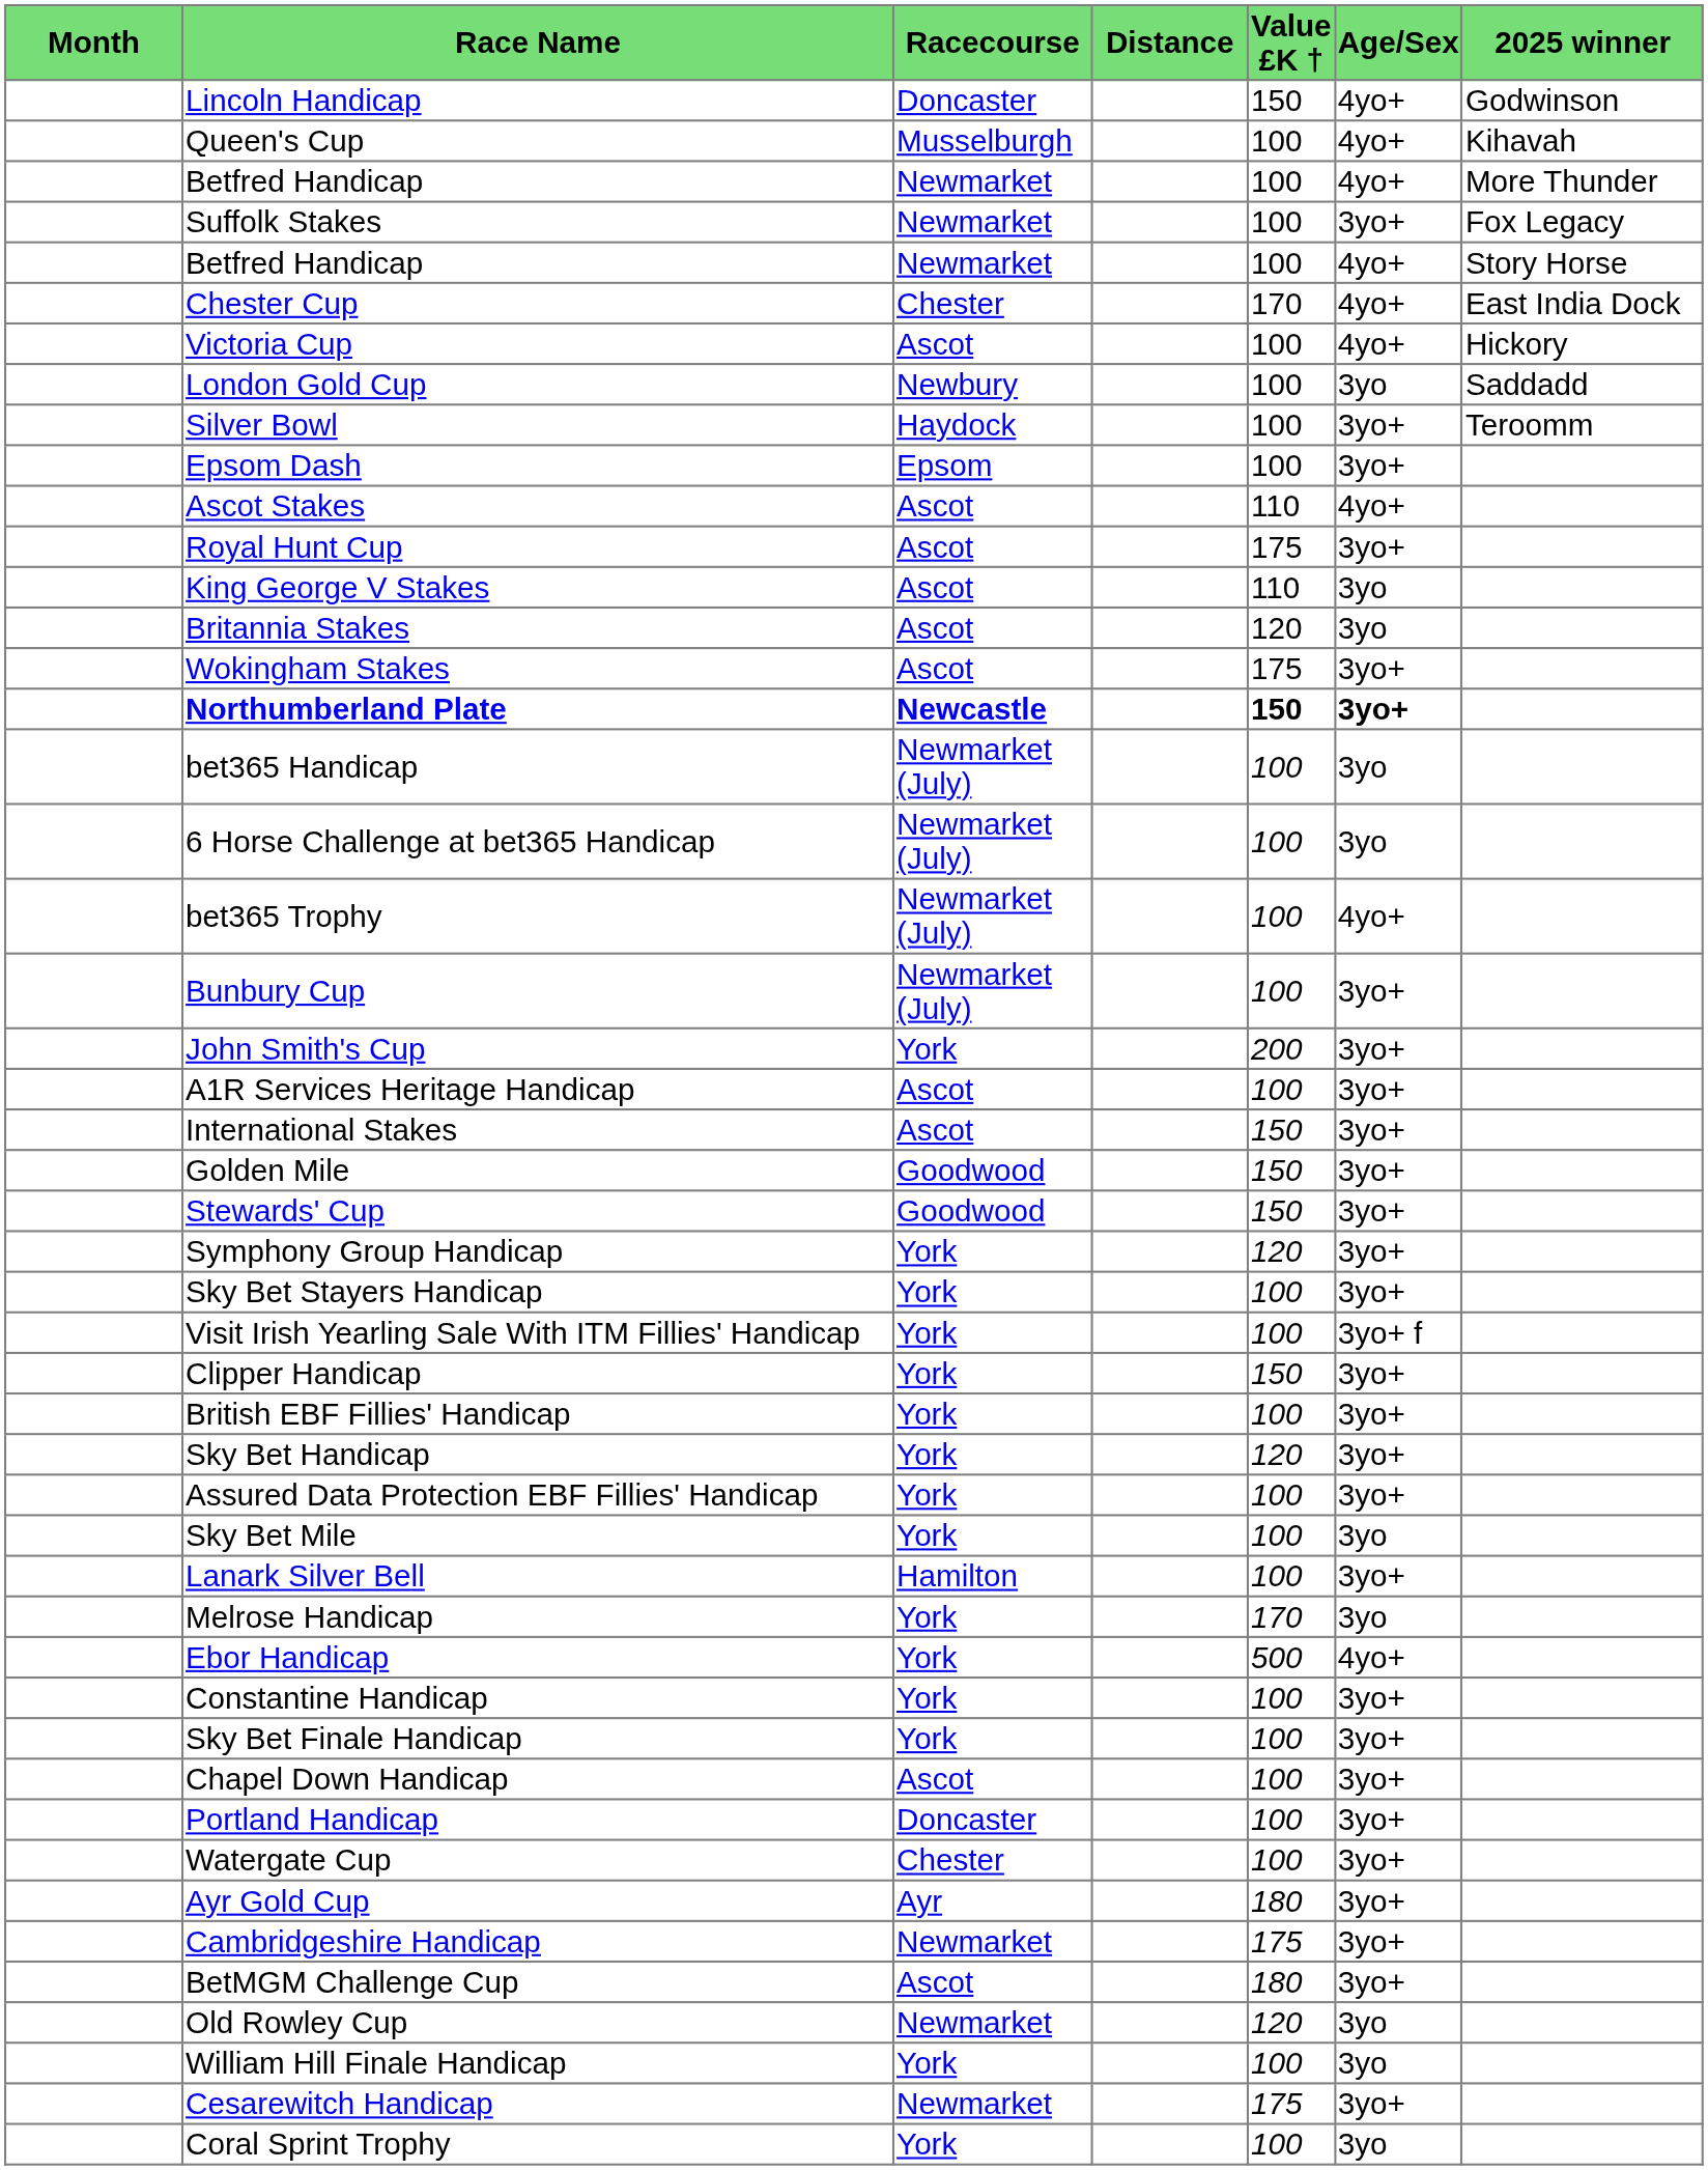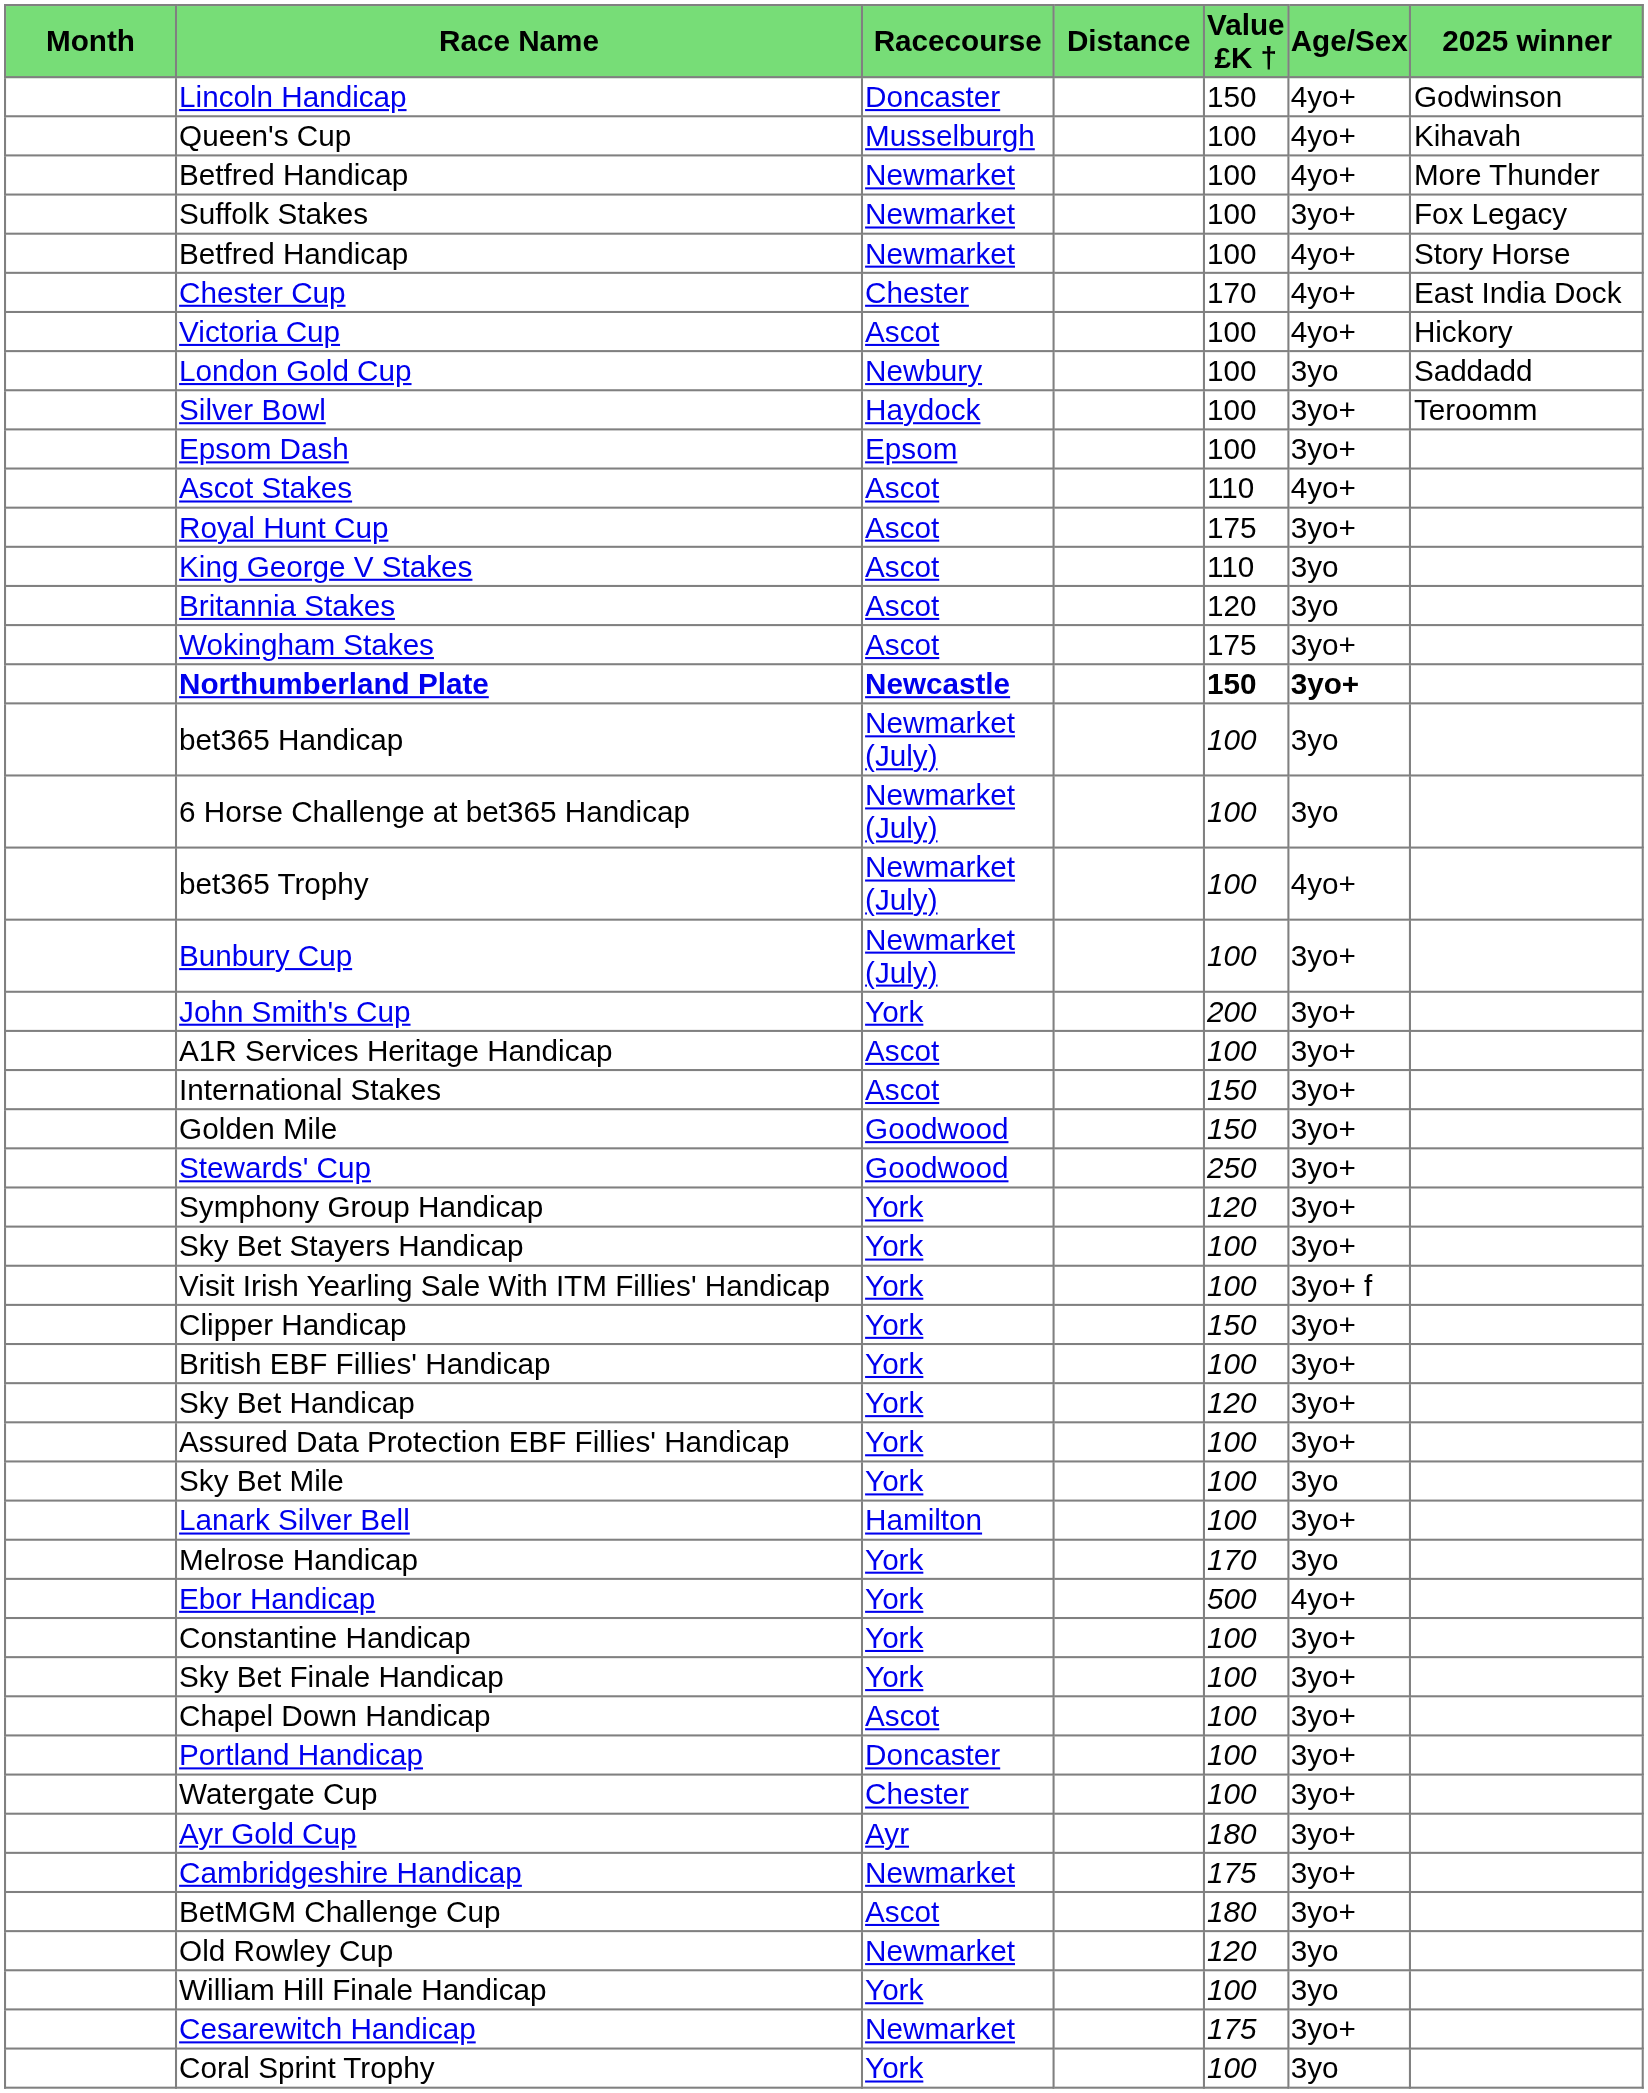Stewards' Cup | Value £K †: 150 -> 250
